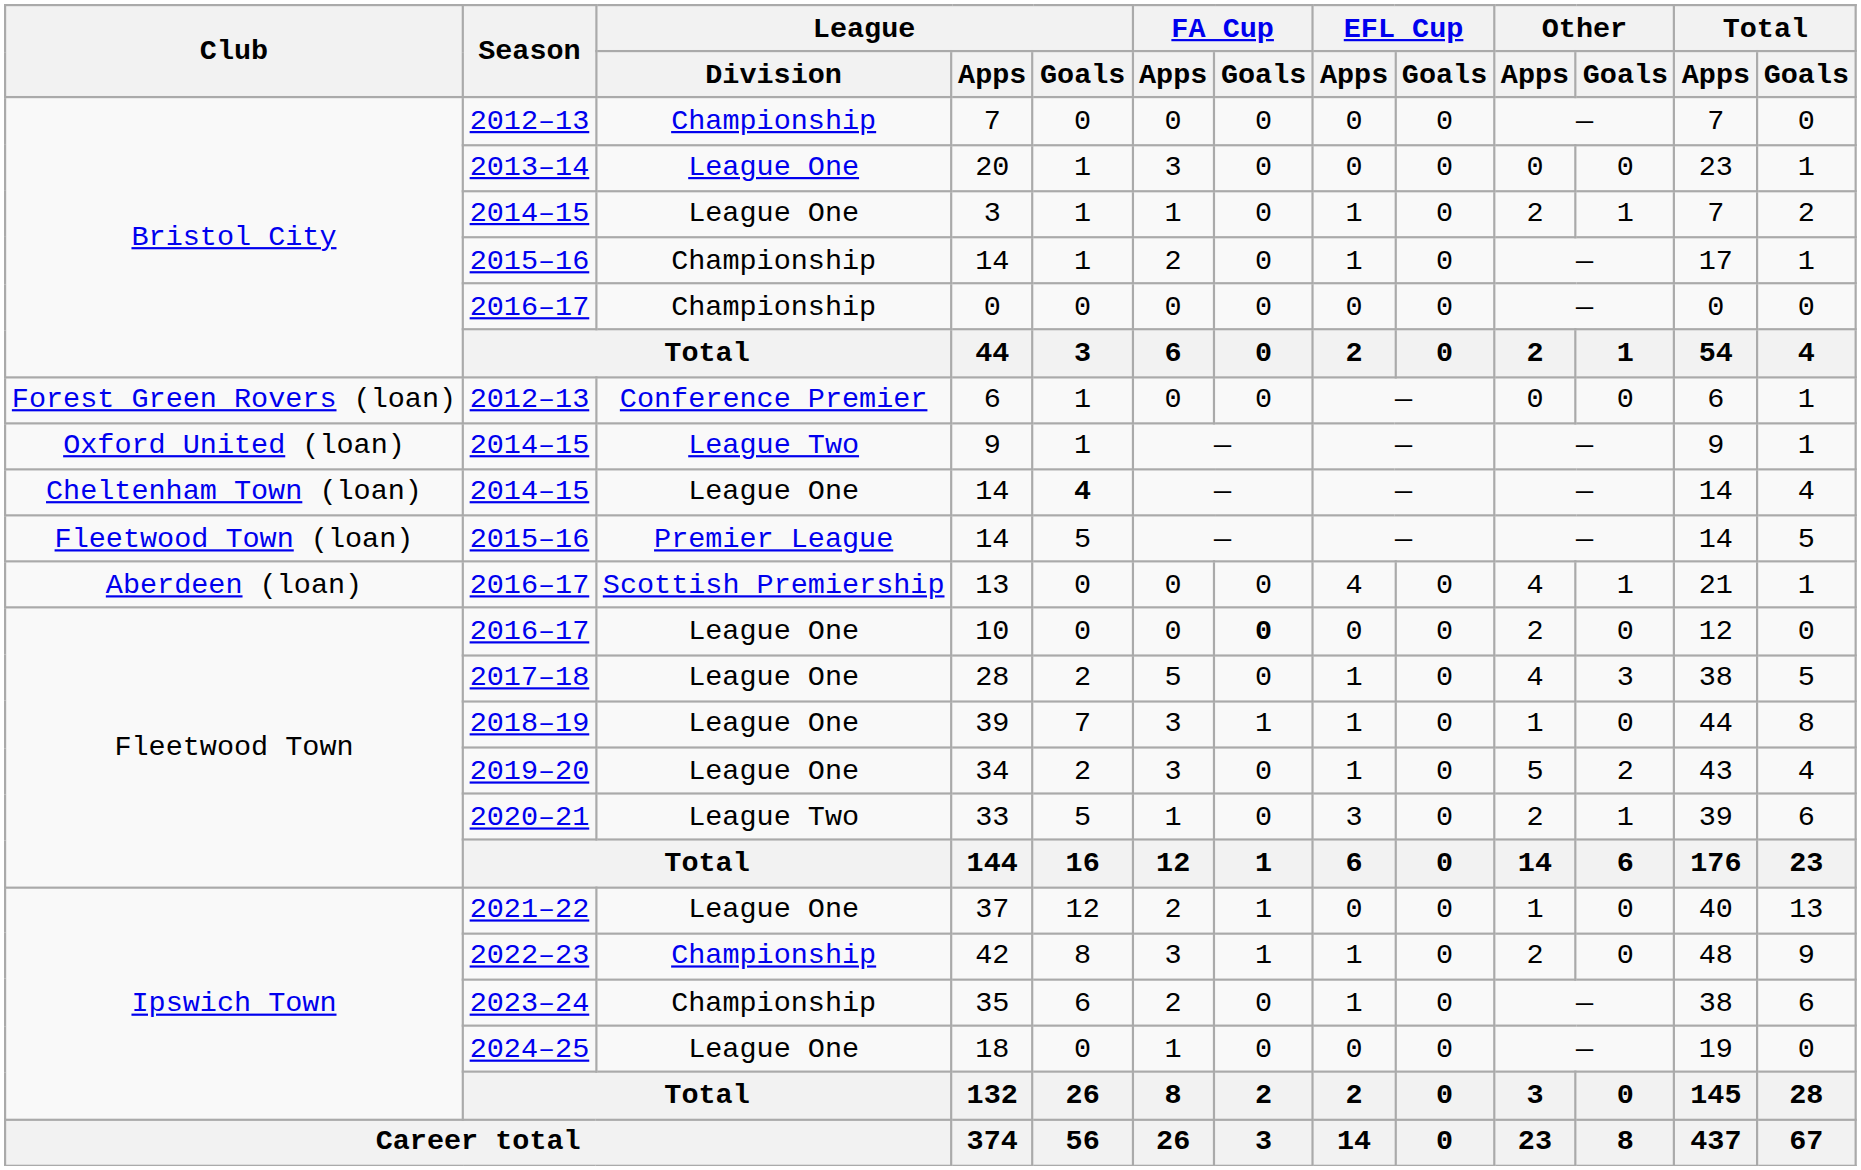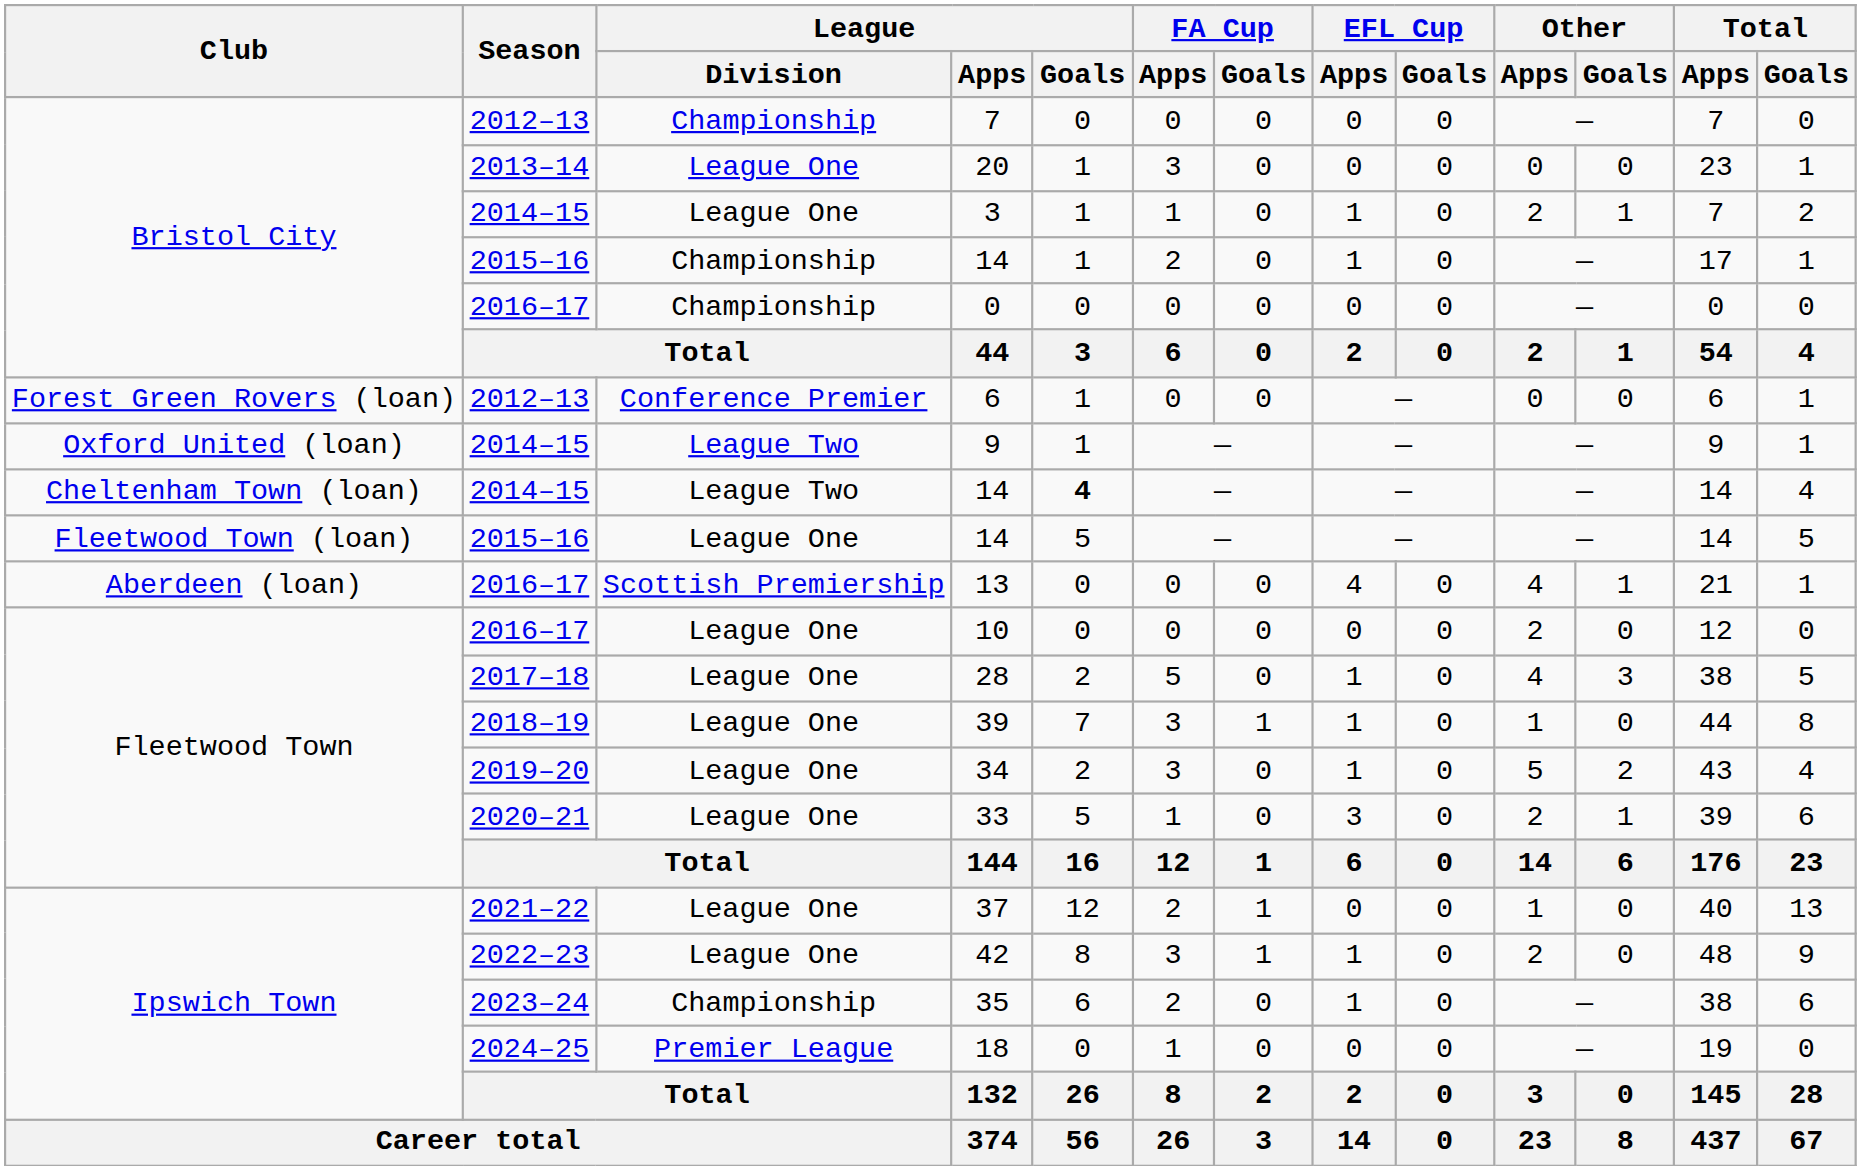Cheltenham Town (loan) / 14 | League / Division: League One -> League Two
Fleetwood Town (loan) / 14 | League / Division: Premier League -> League One
10 | FA Cup / Goals: bold -> normal
33 | League / Division: League Two -> League One
42 | League / Division: Championship -> League One
18 | League / Division: League One -> Premier League
